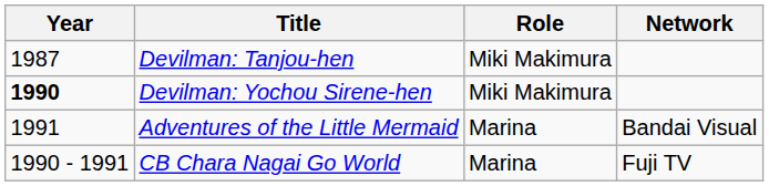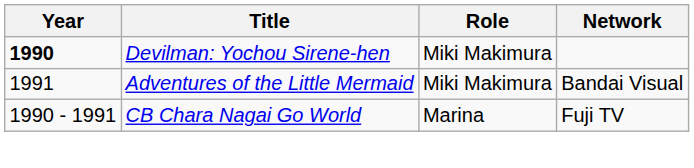- row: 1987 | Devilman: Tanjou-hen | Miki Makimura
Adventures of the Little Mermaid | Role: Marina -> Miki Makimura
